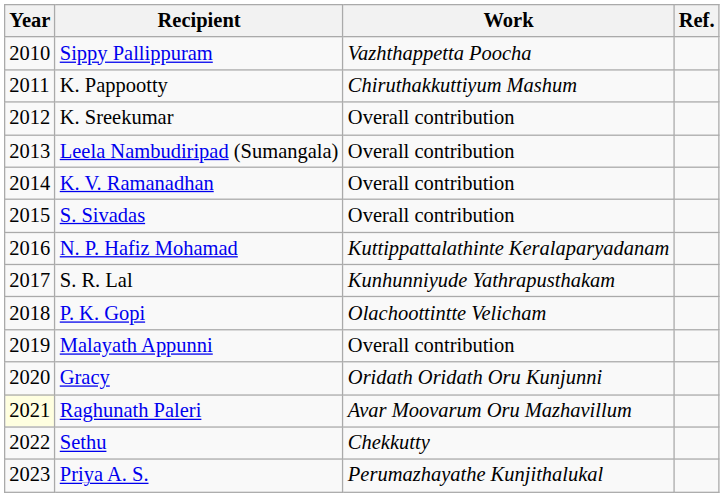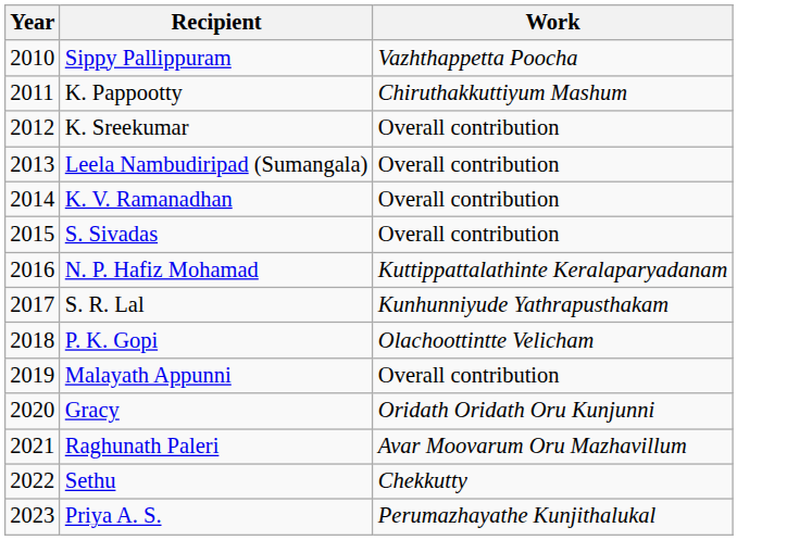- column: Ref.
Raghunath Paleri | Year: lightyellow background -> no background
